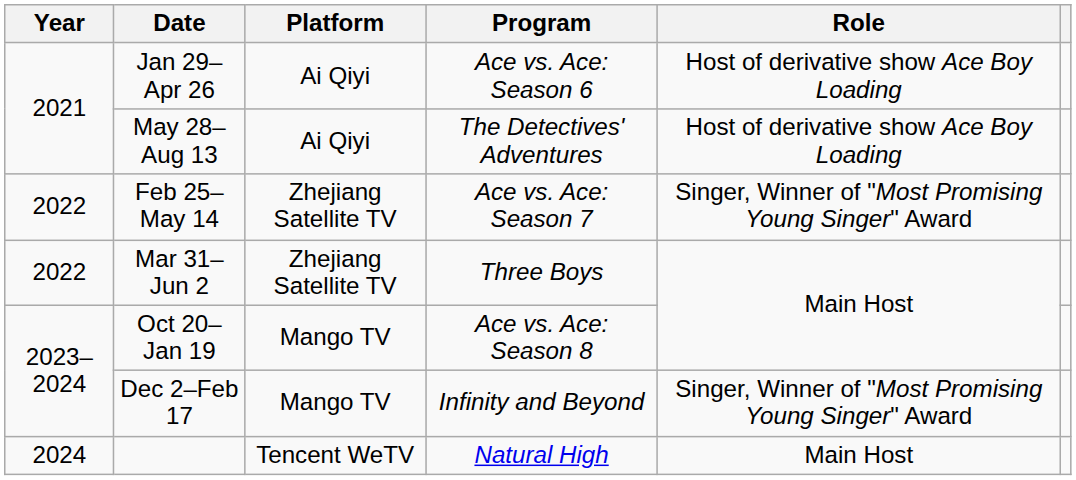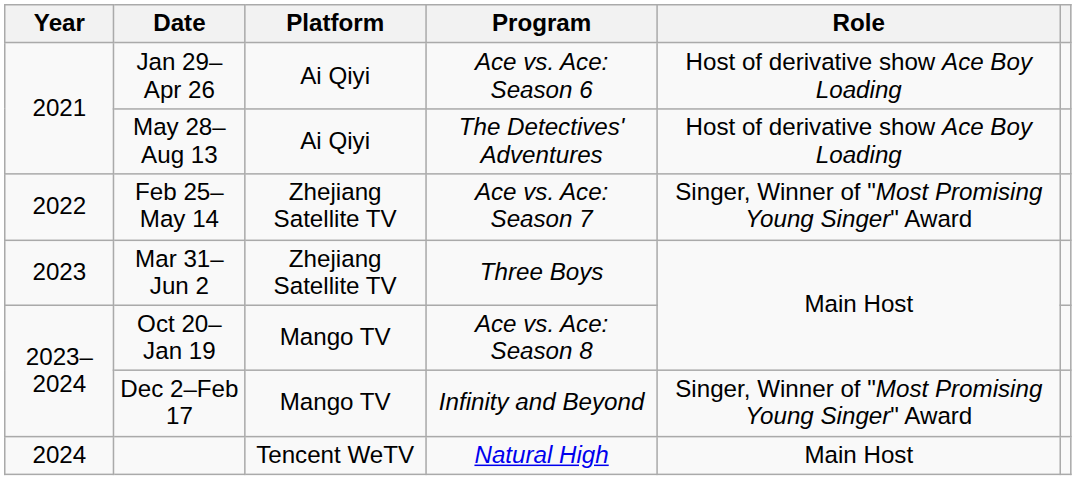Mar 31–Jun 2 | Year: 2022 -> 2023
